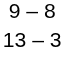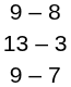+ row: 9 – 7
